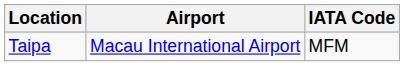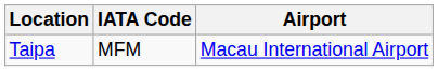columns swapped: Airport <-> IATA Code
